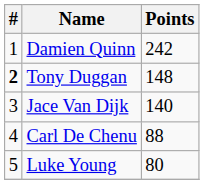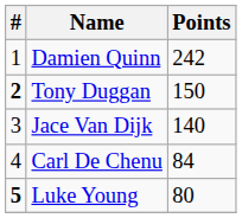Tony Duggan | Points: 148 -> 150
Carl De Chenu | Points: 88 -> 84
Luke Young | #: normal -> bold
